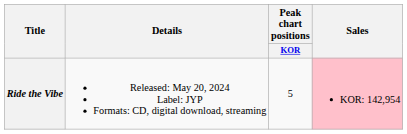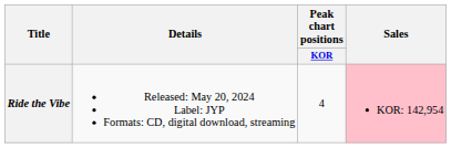Ride the Vibe | Peak chart positions / KOR: 5 -> 4
